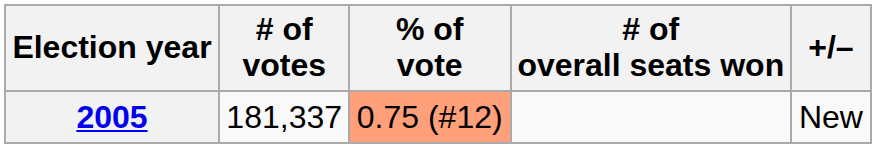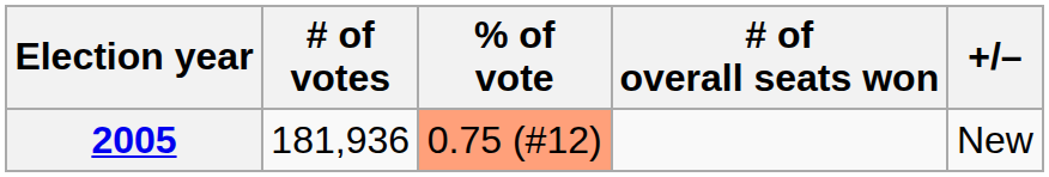2005 | # of votes: 181,337 -> 181,936
